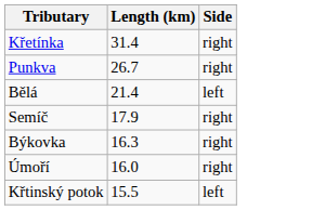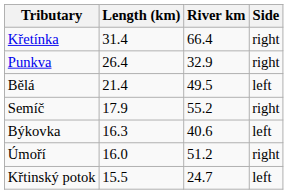+ column: River km | 66.4 | 32.9 | 49.5 | 55.2 | 40.6 | 51.2 | 24.7
Punkva | Length (km): 26.7 -> 26.4
Býkovka | Side: right -> left
